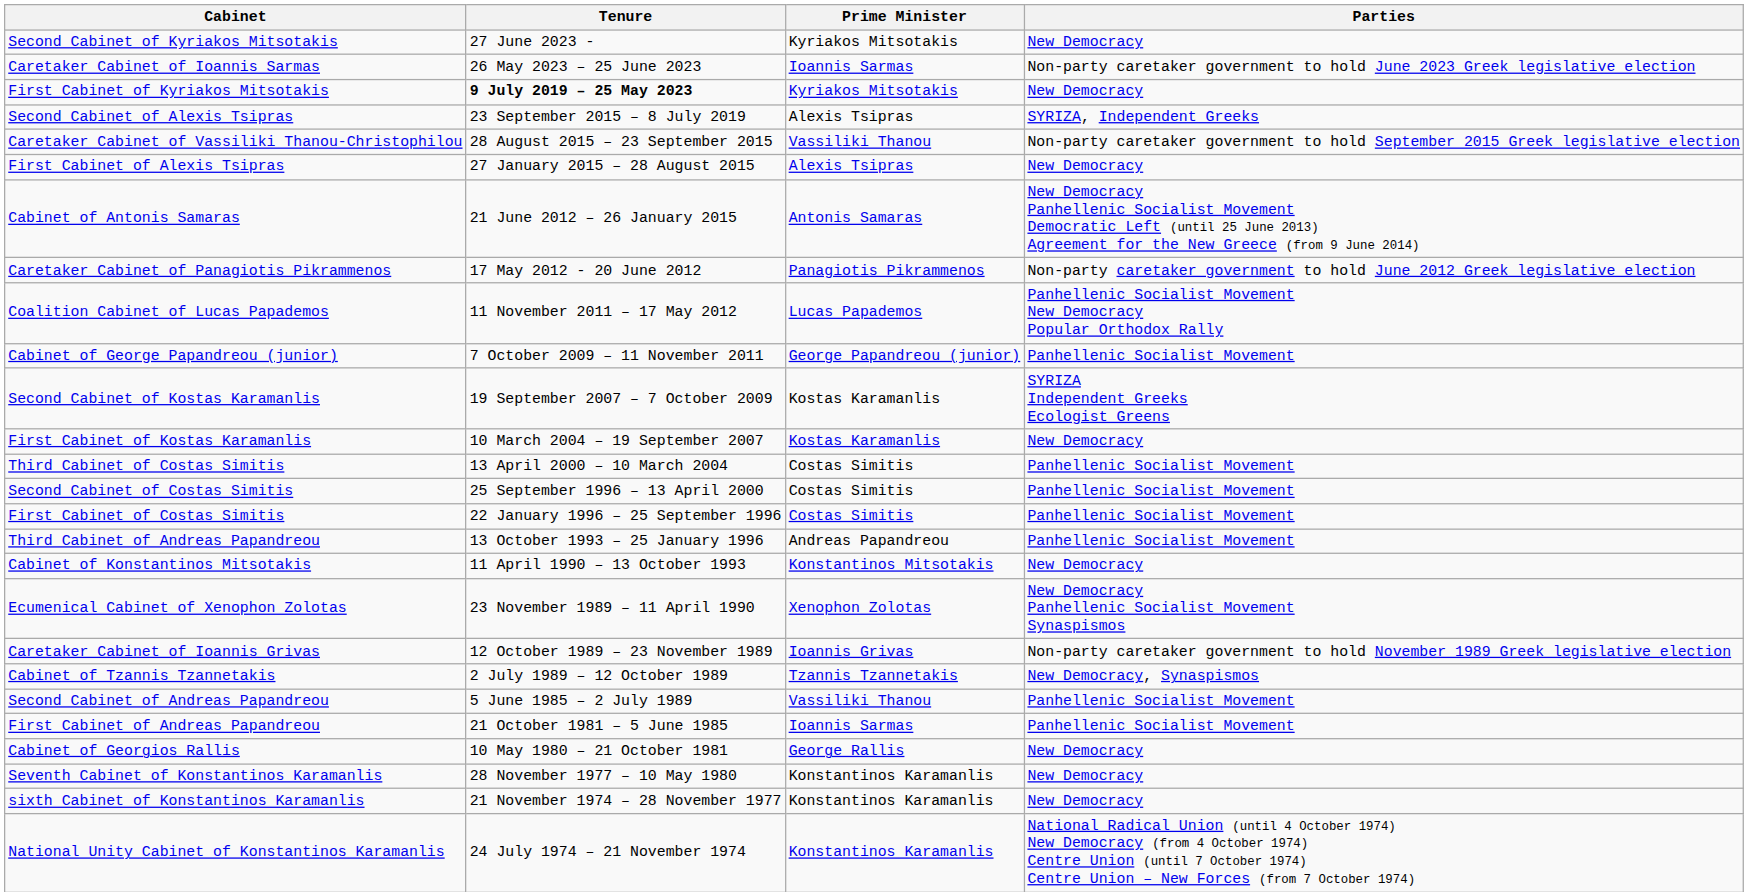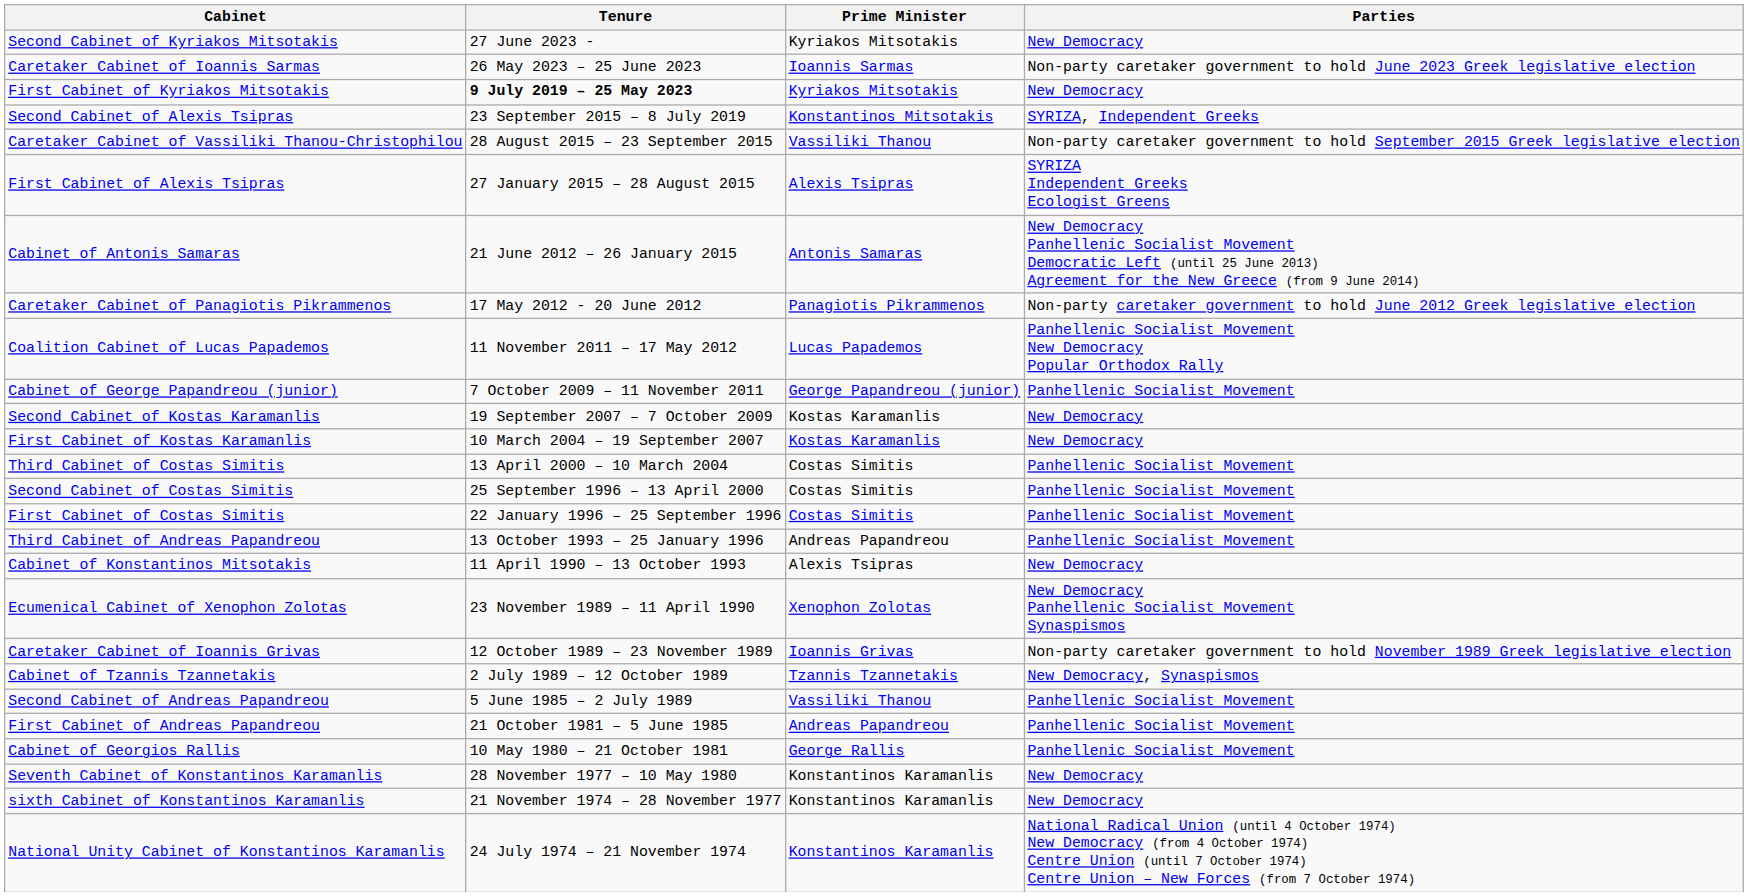Second Cabinet of Alexis Tsipras | Prime Minister: Alexis Tsipras -> Konstantinos Mitsotakis
First Cabinet of Alexis Tsipras | Parties: New Democracy -> SYRIZA Independent Greeks Ecologist Greens
Second Cabinet of Kostas Karamanlis | Parties: SYRIZA Independent Greeks Ecologist Greens -> New Democracy
Cabinet of Konstantinos Mitsotakis | Prime Minister: Konstantinos Mitsotakis -> Alexis Tsipras
First Cabinet of Andreas Papandreou | Prime Minister: Ioannis Sarmas -> Andreas Papandreou
Cabinet of Georgios Rallis | Parties: New Democracy -> Panhellenic Socialist Movement
